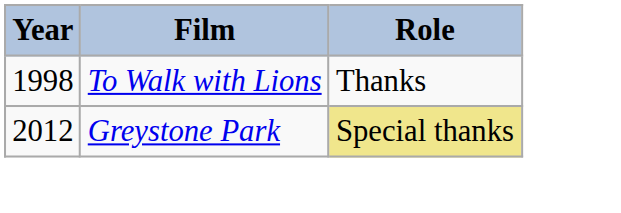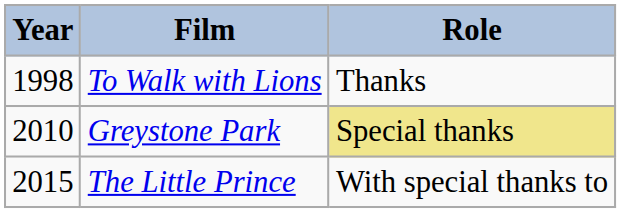Greystone Park | Year: 2012 -> 2010
+ row: 2015 | The Little Prince | With special thanks to
